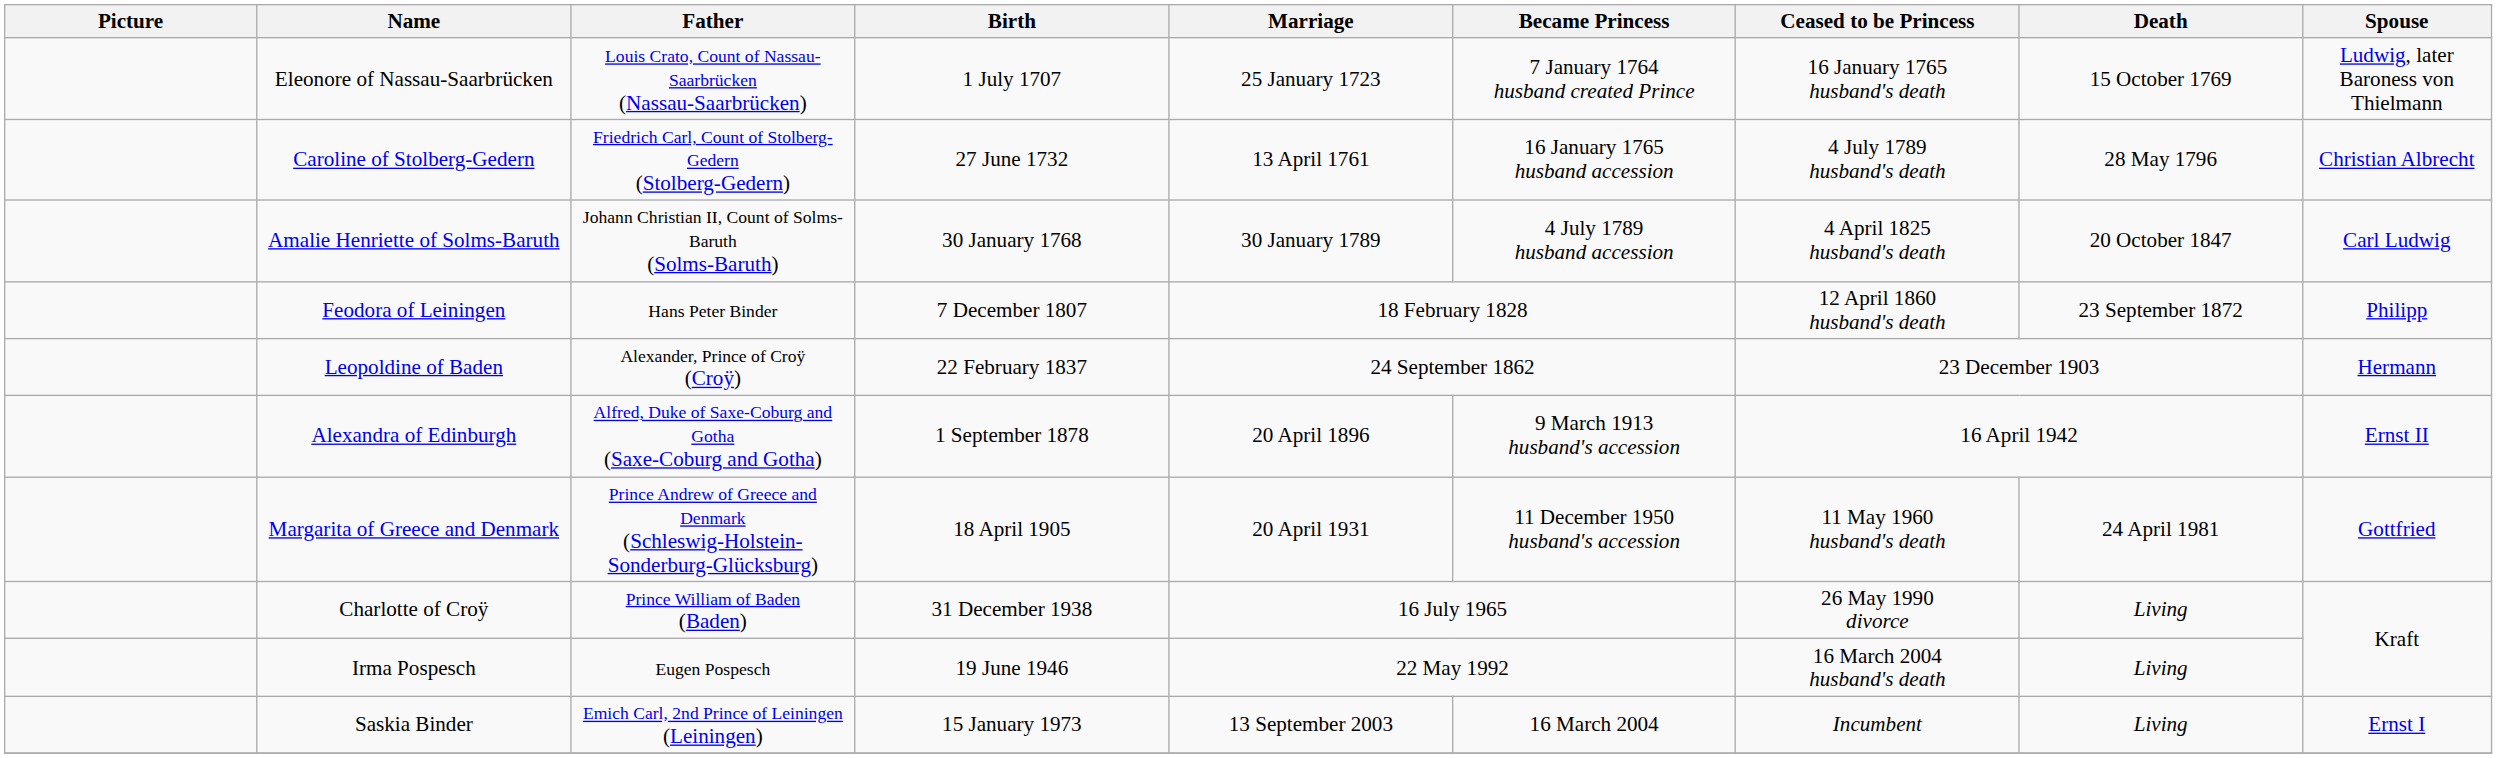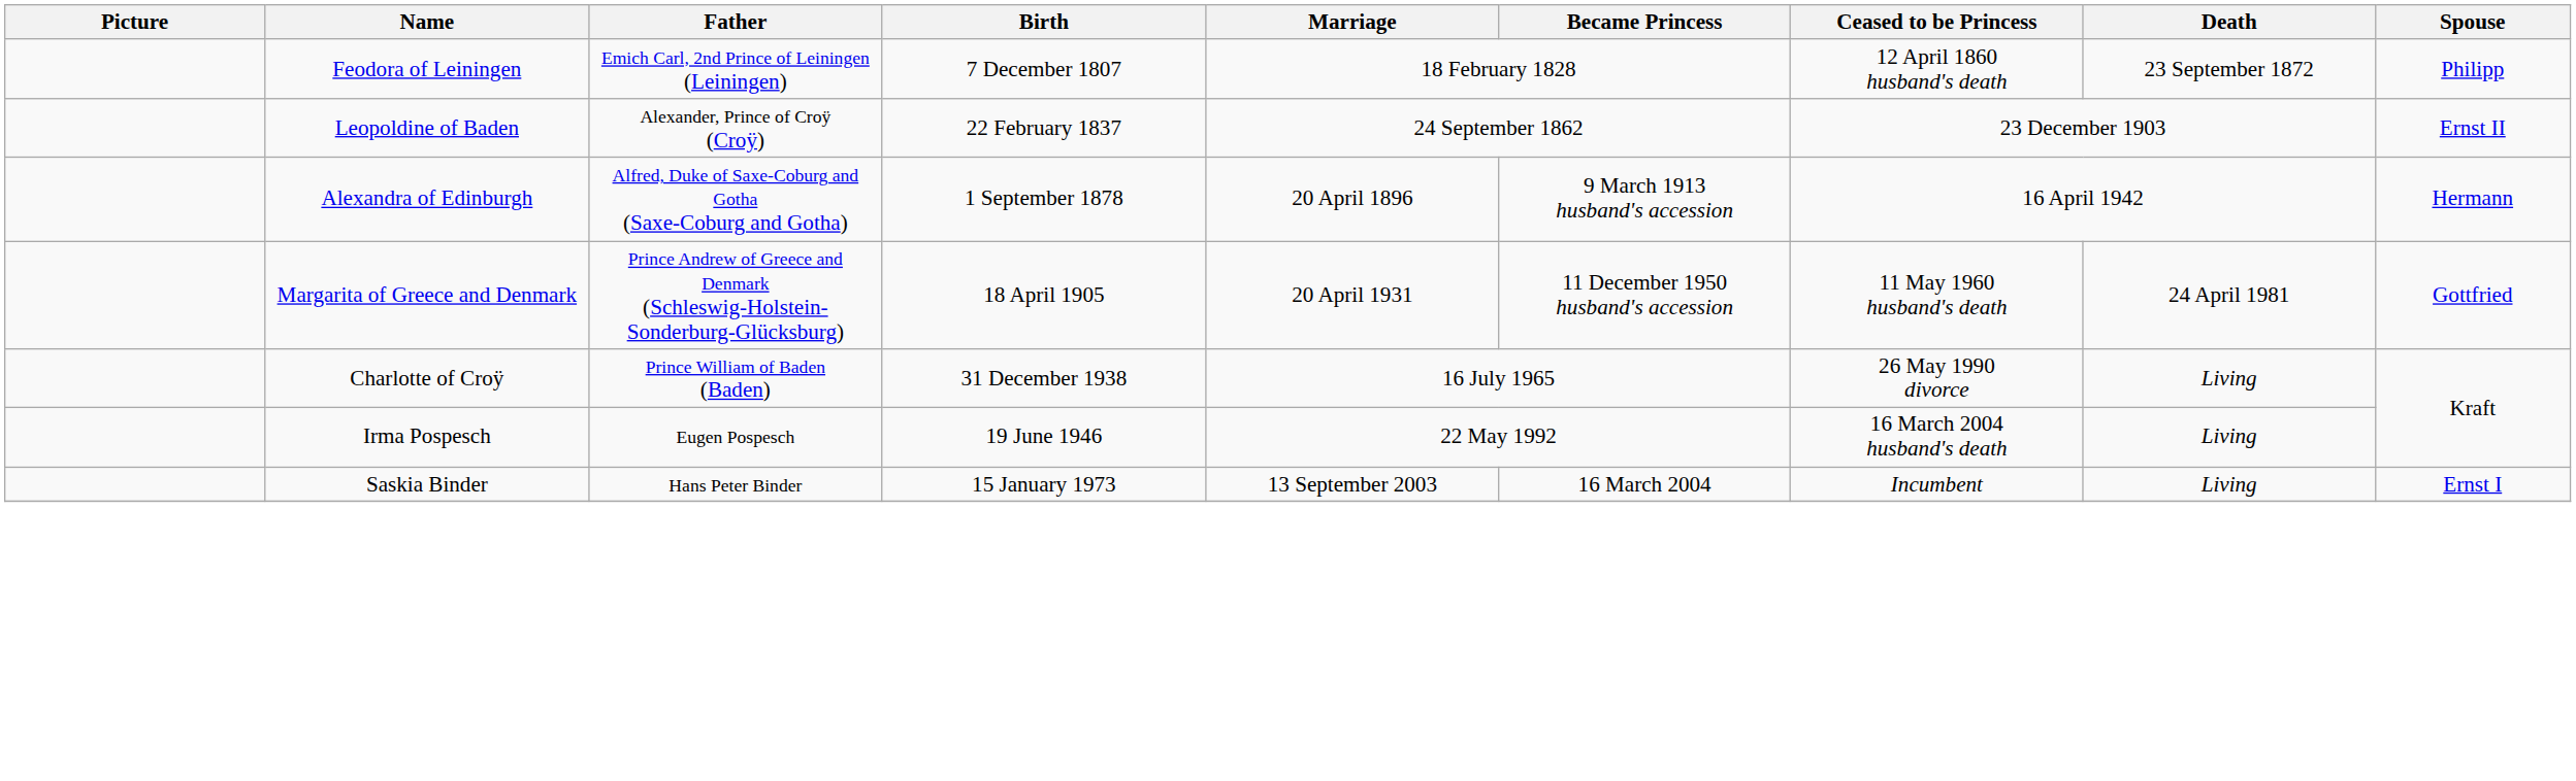- row: Eleonore of Nassau-Saarbrücken | Louis Crato, Count of Nassau-Saarbrücken (Nassau-Saarbrücken) | 1 July 1707 | 25 January 1723 | 7 January 1764 husband created Prince | 16 January 1765 husband's death | 15 October 1769 | Ludwig, later Baroness von Thielmann
- row: Caroline of Stolberg-Gedern | Friedrich Carl, Count of Stolberg-Gedern (Stolberg-Gedern) | 27 June 1732 | 13 April 1761 | 16 January 1765 husband accession | 4 July 1789 husband's death | 28 May 1796 | Christian Albrecht
- row: Amalie Henriette of Solms-Baruth | Johann Christian II, Count of Solms-Baruth (Solms-Baruth) | 30 January 1768 | 30 January 1789 | 4 July 1789 husband accession | 4 April 1825 husband's death | 20 October 1847 | Carl Ludwig
Feodora of Leiningen | Father: Hans Peter Binder -> Emich Carl, 2nd Prince of Leiningen (Leiningen)
Leopoldine of Baden | Spouse: Hermann -> Ernst II
Alexandra of Edinburgh | Spouse: Ernst II -> Hermann
Saskia Binder | Father: Emich Carl, 2nd Prince of Leiningen (Leiningen) -> Hans Peter Binder
